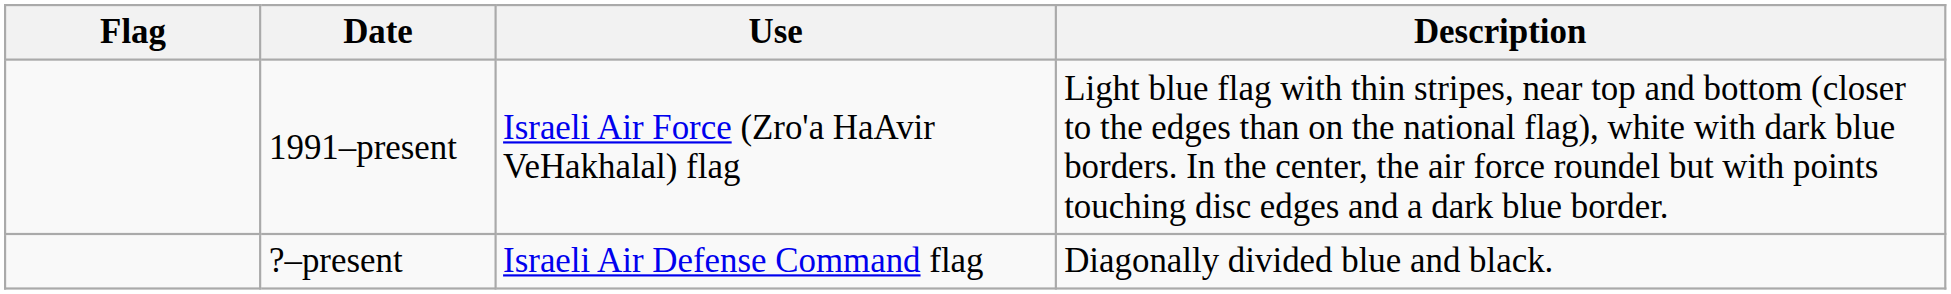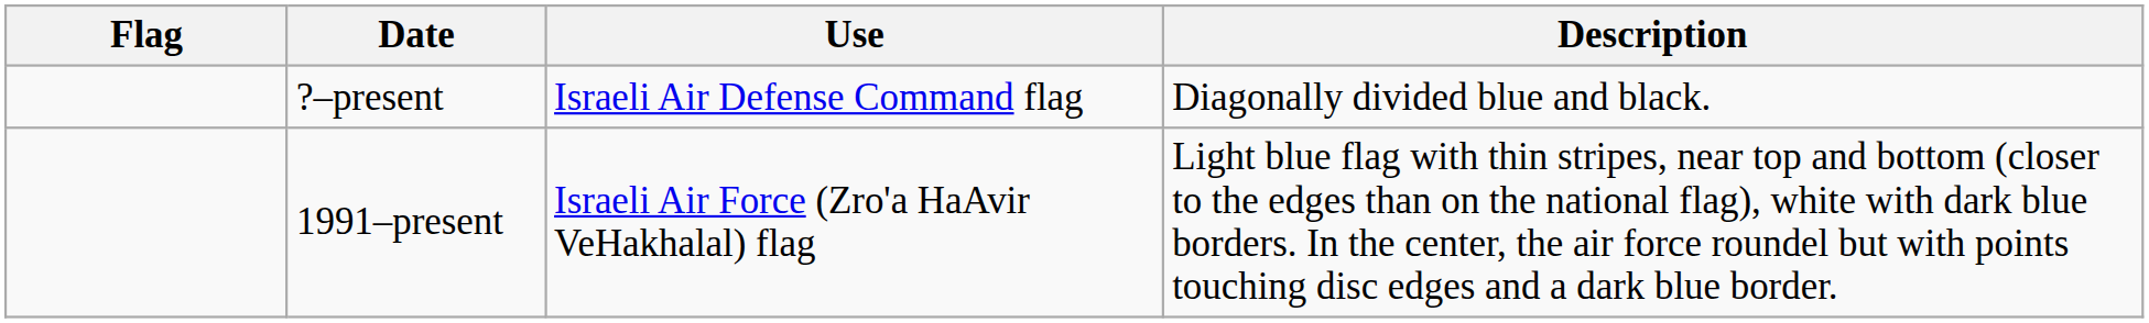rows swapped: 1991–present <-> ?–present
